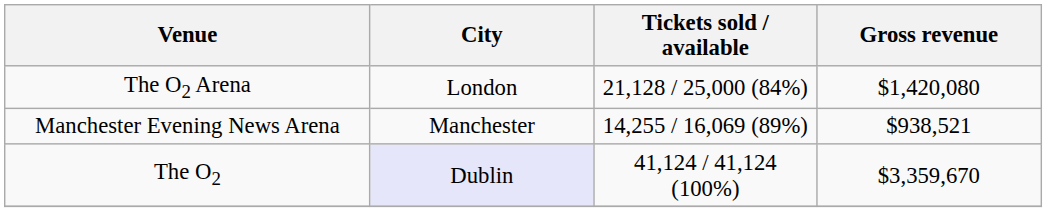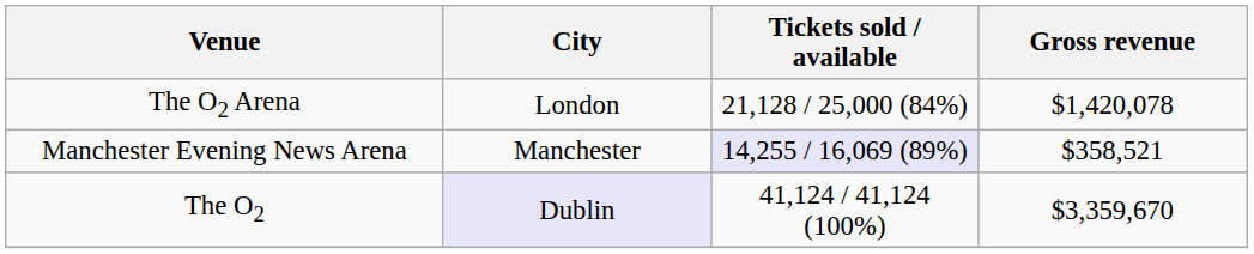The O2 Arena | Gross revenue: $1,420,080 -> $1,420,078
Manchester Evening News Arena | Tickets sold / available: no background -> lavender background
Manchester Evening News Arena | Gross revenue: $938,521 -> $358,521
